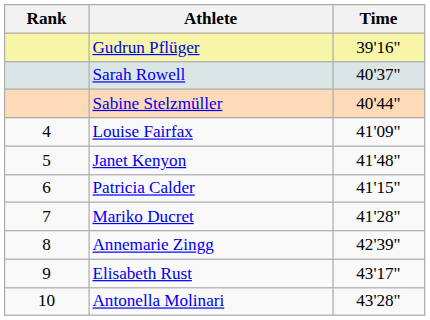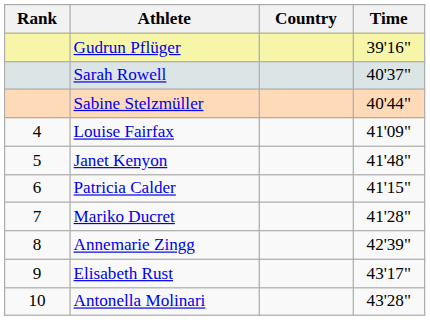+ column: Country
